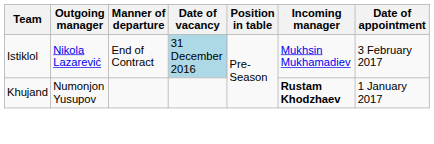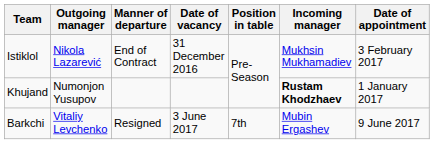Istiklol | Date of vacancy: lightblue background -> no background
+ row: Barkchi | Vitaliy Levchenko | Resigned | 3 June 2017 | 7th | Mubin Ergashev | 9 June 2017
